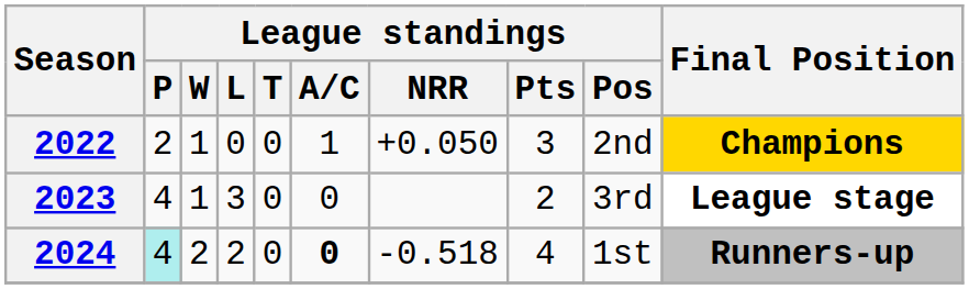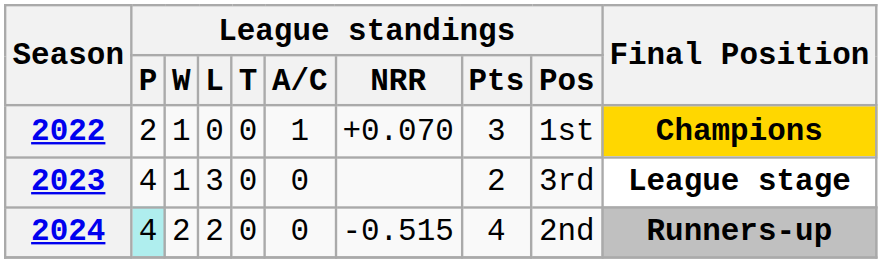2022 | League standings / NRR: +0.050 -> +0.070
2022 | League standings / Pos: 2nd -> 1st
2024 | League standings / A/C: bold -> normal
2024 | League standings / NRR: -0.518 -> -0.515
2024 | League standings / Pos: 1st -> 2nd
